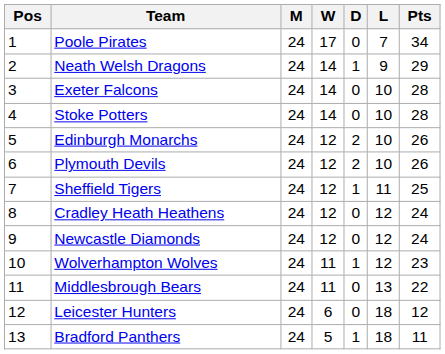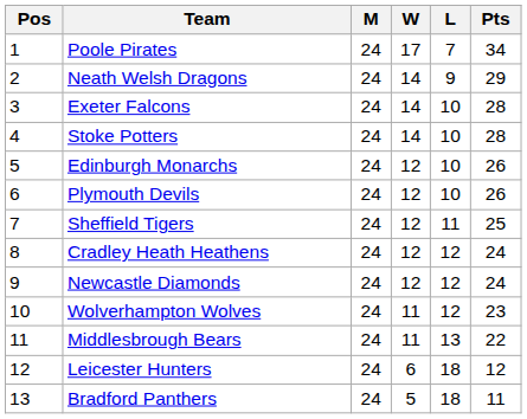- column: D | 0 | 1 | 0 | 0 | 2 | 2 | 1 | 0 | 0 | 1 | 0 | 0 | 1
